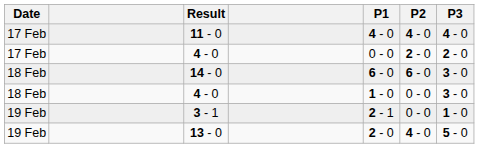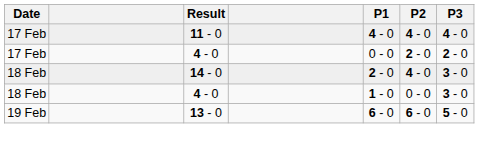14 - 0 | P1: 6 - 0 -> 2 - 0
14 - 0 | P2: 6 - 0 -> 4 - 0
- row: 19 Feb | 3 - 1 | 2 - 1 | 0 - 0 | 1 - 0
13 - 0 | P1: 2 - 0 -> 6 - 0
13 - 0 | P2: 4 - 0 -> 6 - 0
